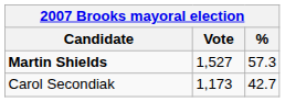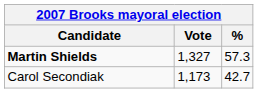Martin Shields | Vote: 1,527 -> 1,327
